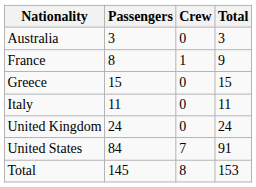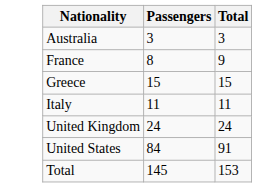- column: Crew | 0 | 1 | 0 | 0 | 0 | 7 | 8
